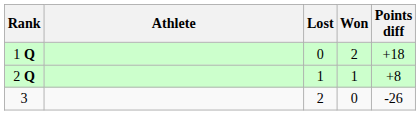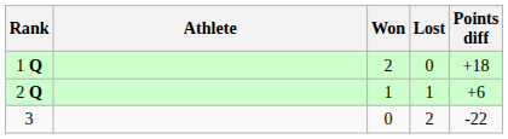columns swapped: Won <-> Lost
2 Q | Points diff: +8 -> +6
3 | Points diff: -26 -> -22
